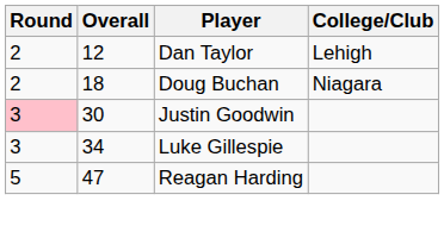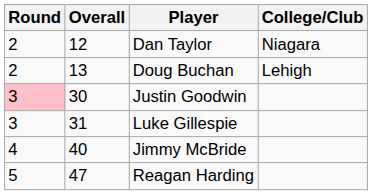Dan Taylor | College/Club: Lehigh -> Niagara
Doug Buchan | Overall: 18 -> 13
Doug Buchan | College/Club: Niagara -> Lehigh
Luke Gillespie | Overall: 34 -> 31
+ row: 4 | 40 | Jimmy McBride
